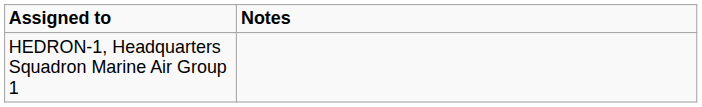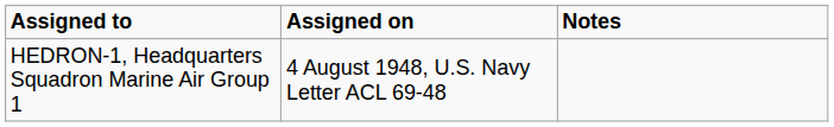+ column: Assigned on | 4 August 1948, U.S. Navy Letter ACL 69-48
